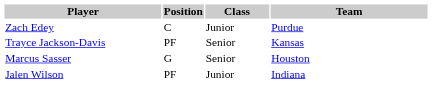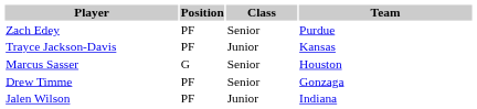Zach Edey | Position: C -> PF
Zach Edey | Class: Junior -> Senior
Trayce Jackson-Davis | Class: Senior -> Junior
+ row: Drew Timme | PF | Senior | Gonzaga
